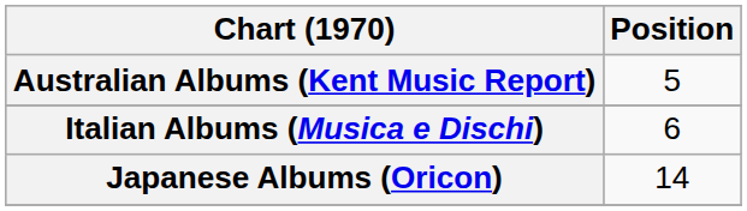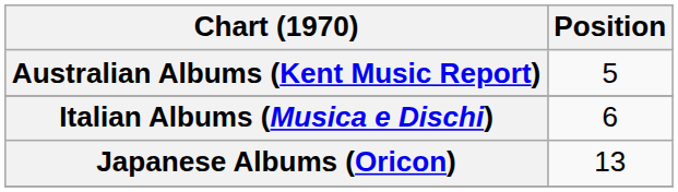Japanese Albums (Oricon) | Position: 14 -> 13
